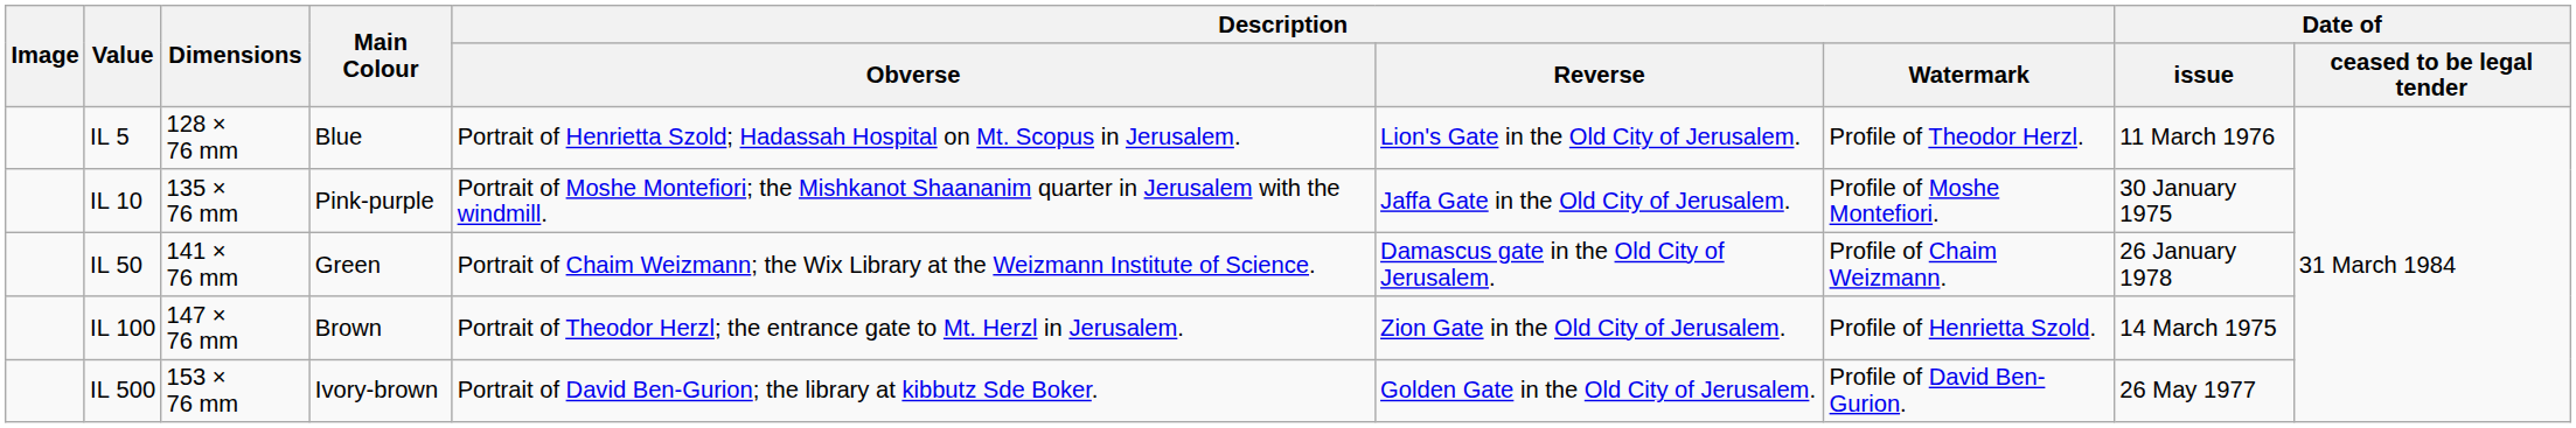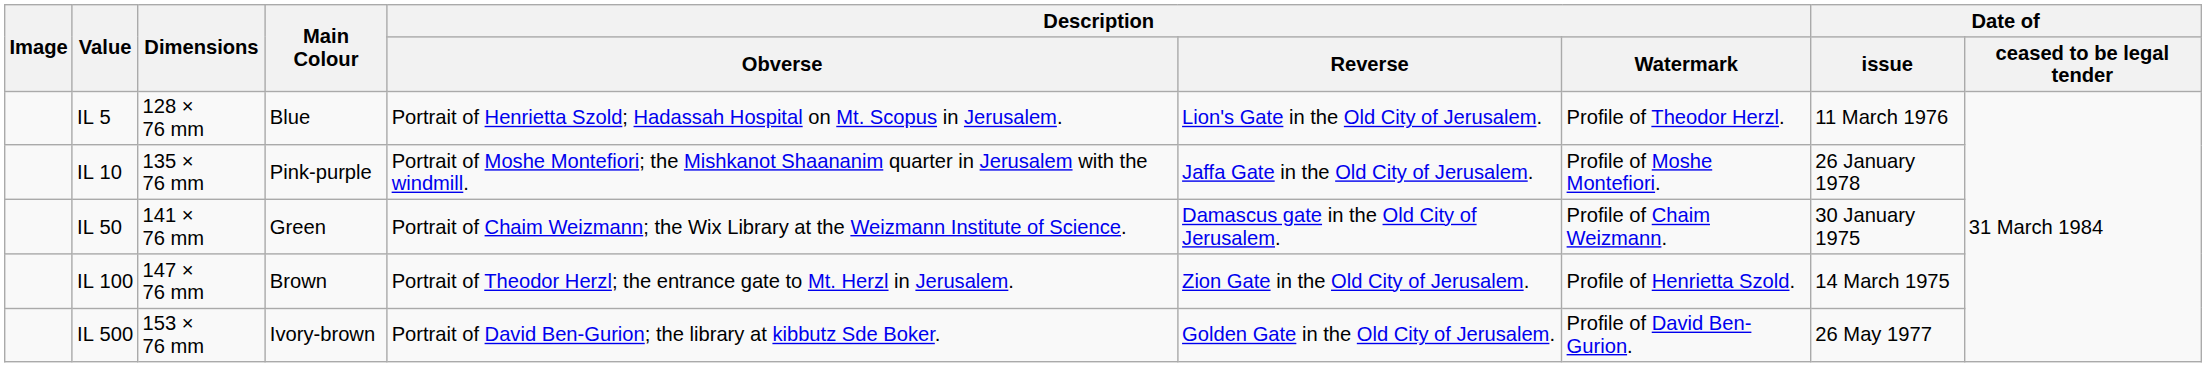IL 10 | Date of / issue: 30 January 1975 -> 26 January 1978
IL 50 | Date of / issue: 26 January 1978 -> 30 January 1975
